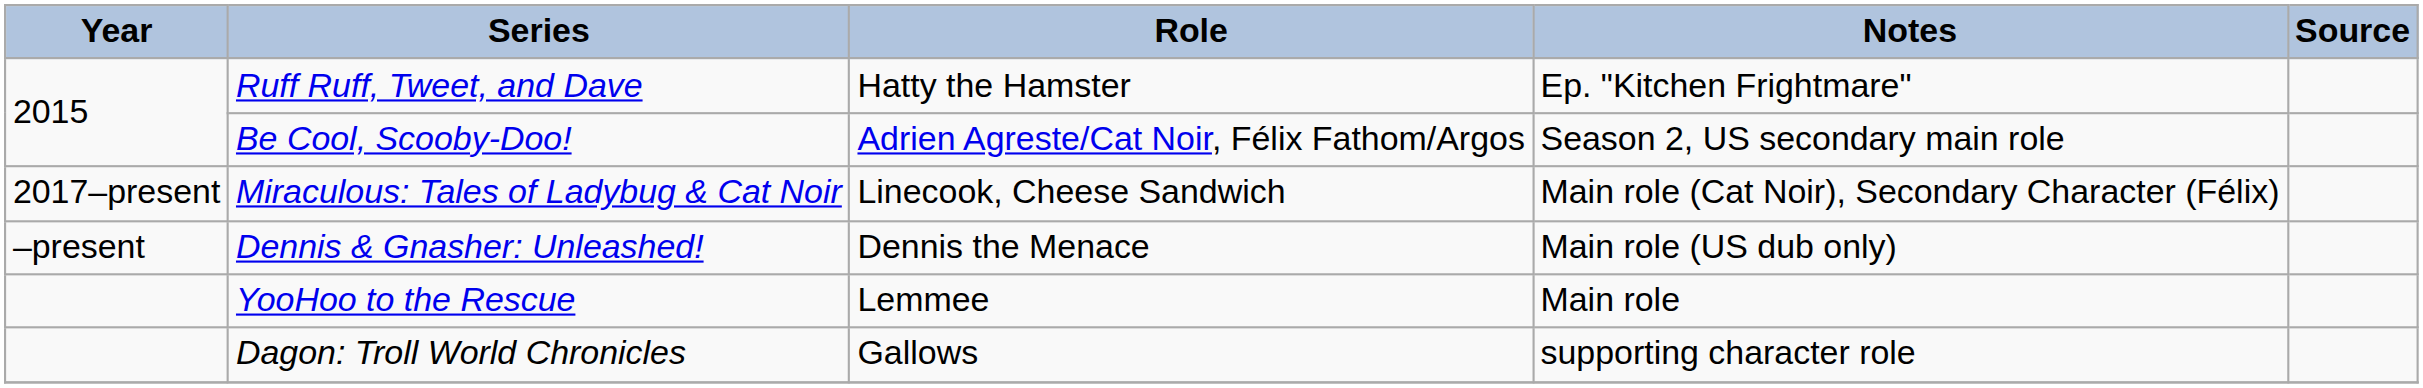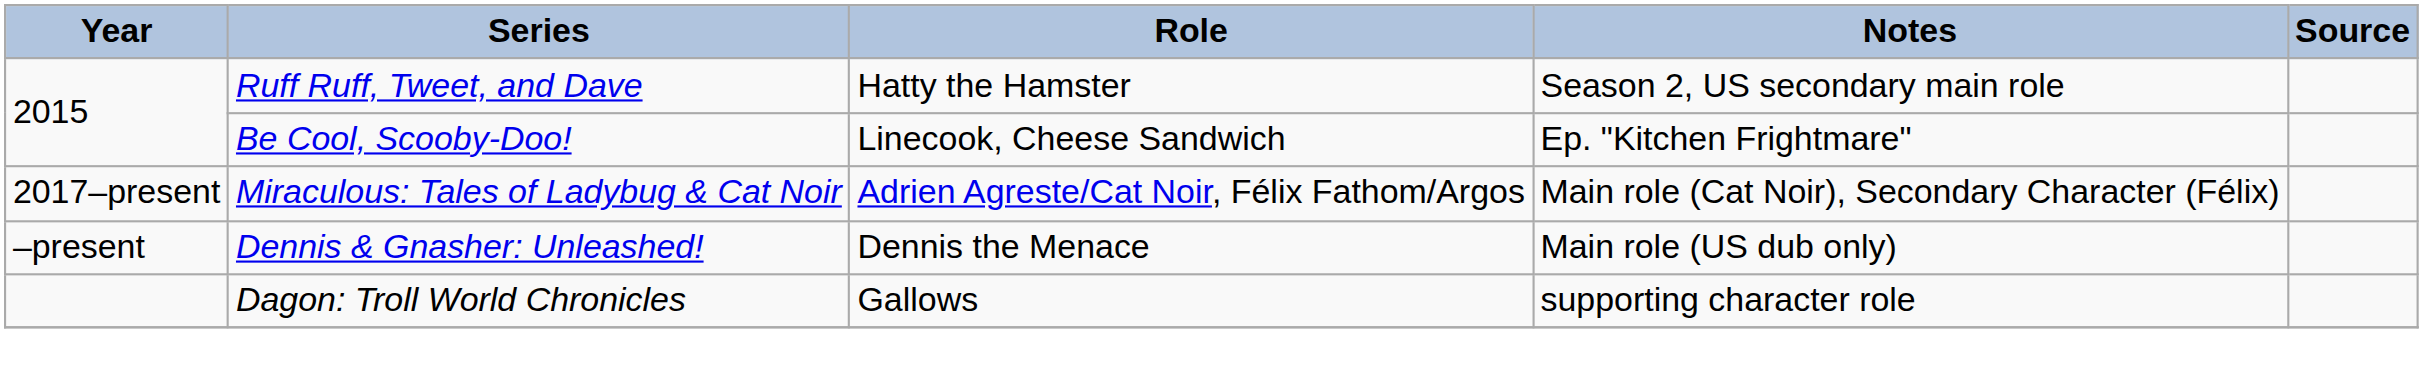Ruff Ruff, Tweet, and Dave | Notes: Ep. "Kitchen Frightmare" -> Season 2, US secondary main role
Be Cool, Scooby-Doo! | Role: Adrien Agreste/Cat Noir, Félix Fathom/Argos -> Linecook, Cheese Sandwich
Be Cool, Scooby-Doo! | Notes: Season 2, US secondary main role -> Ep. "Kitchen Frightmare"
Miraculous: Tales of Ladybug & Cat Noir | Role: Linecook, Cheese Sandwich -> Adrien Agreste/Cat Noir, Félix Fathom/Argos
- row: YooHoo to the Rescue | Lemmee | Main role
